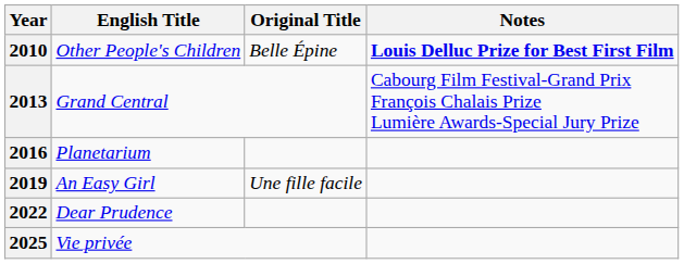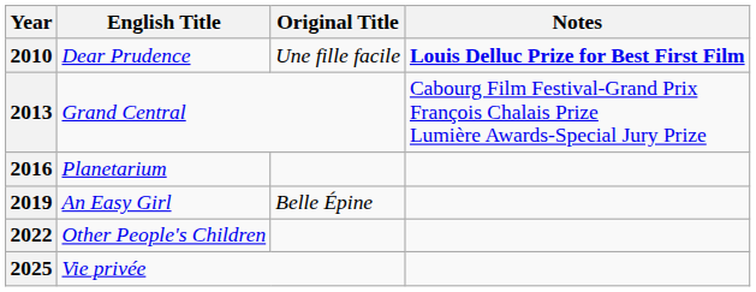2010 | English Title: Other People's Children -> Dear Prudence
2010 | Original Title: Belle Épine -> Une fille facile
2019 | Original Title: Une fille facile -> Belle Épine
2022 | English Title: Dear Prudence -> Other People's Children
